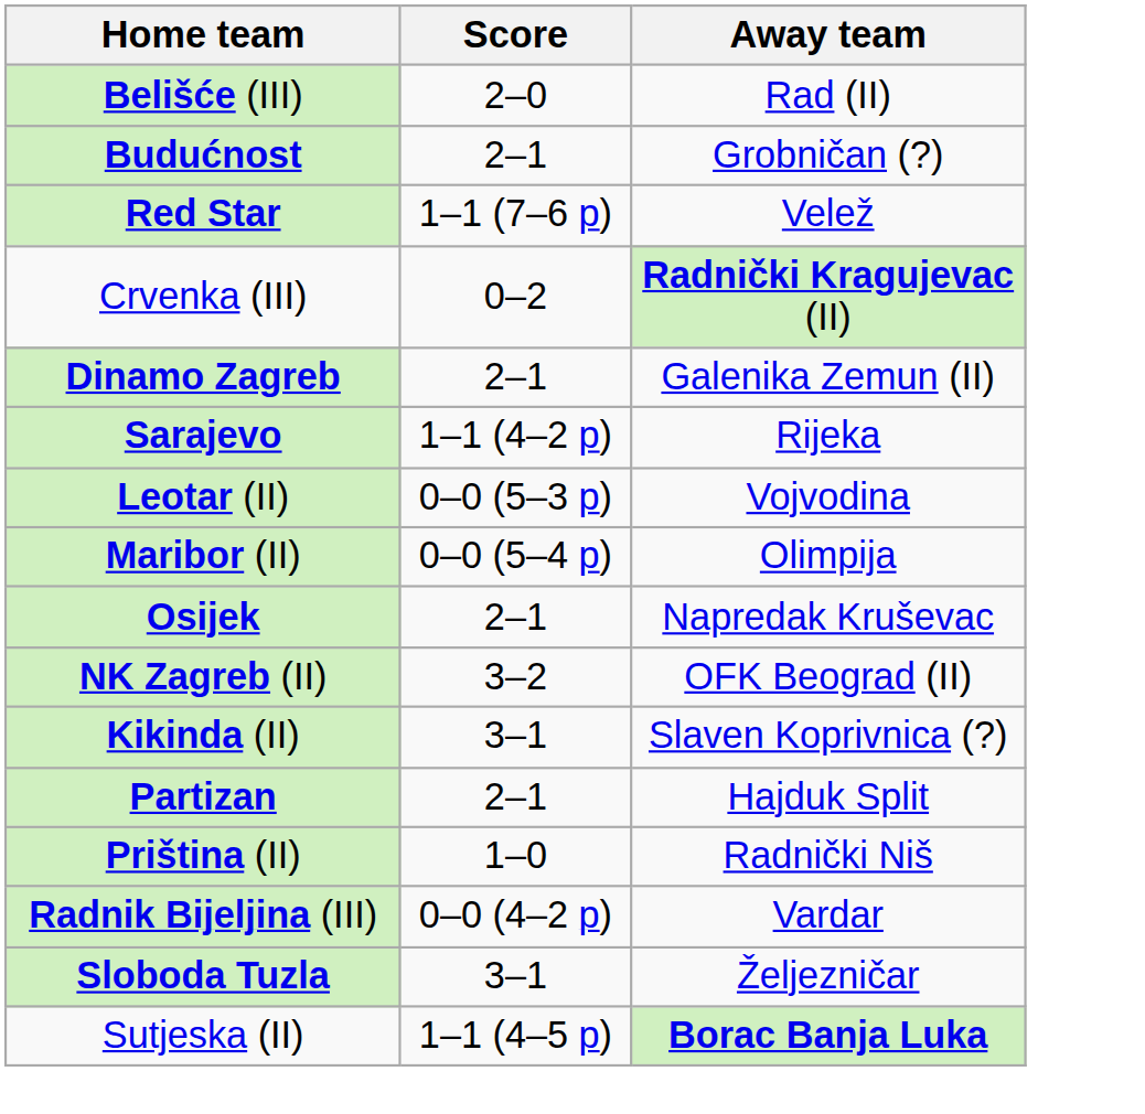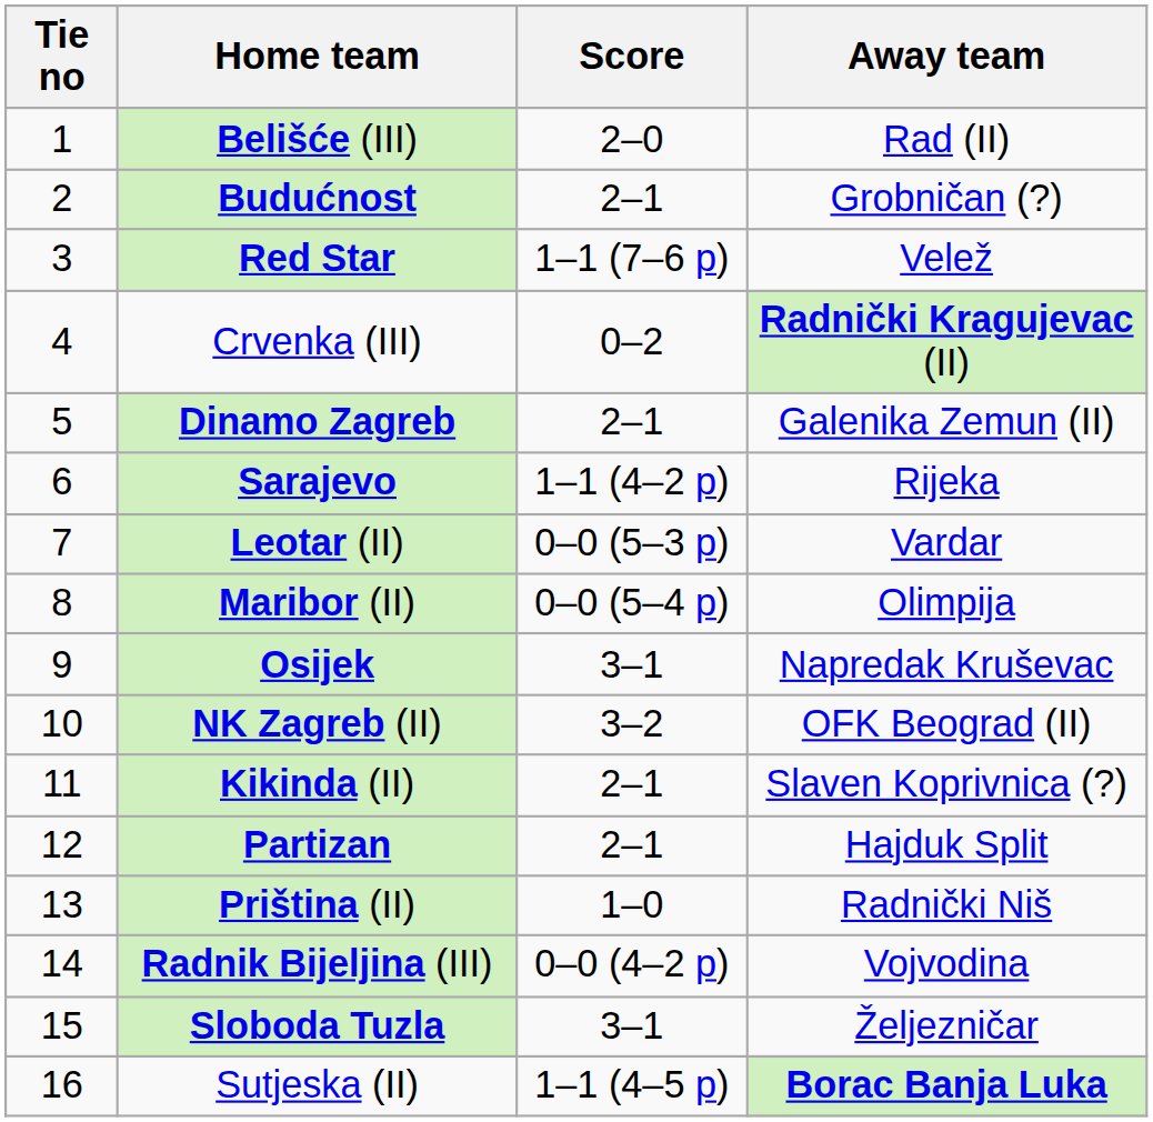+ column: Tie no | 1 | 2 | 3 | 4 | 5 | 6 | 7 | 8 | 9 | 10 | 11 | 12 | 13 | 14 | 15 | 16
Leotar (II) | Away team: Vojvodina -> Vardar
Osijek | Score: 2–1 -> 3–1
Kikinda (II) | Score: 3–1 -> 2–1
Radnik Bijeljina (III) | Away team: Vardar -> Vojvodina
